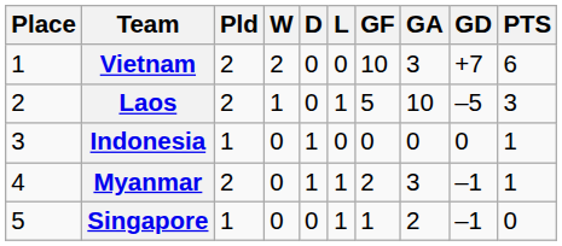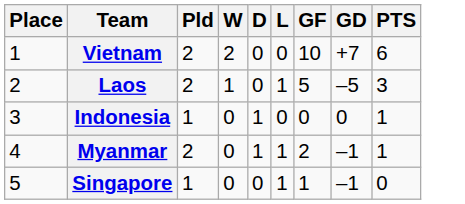- column: GA | 3 | 10 | 0 | 3 | 2
